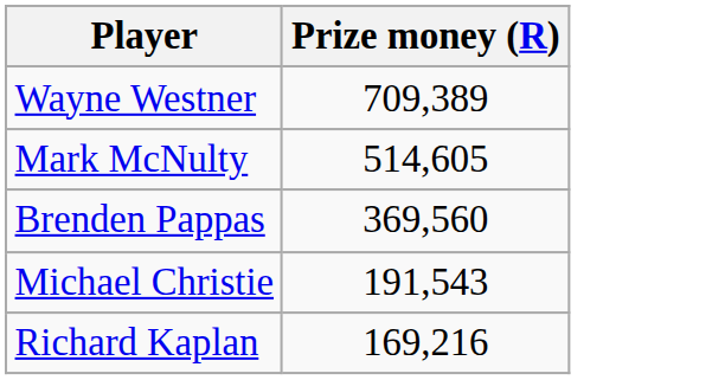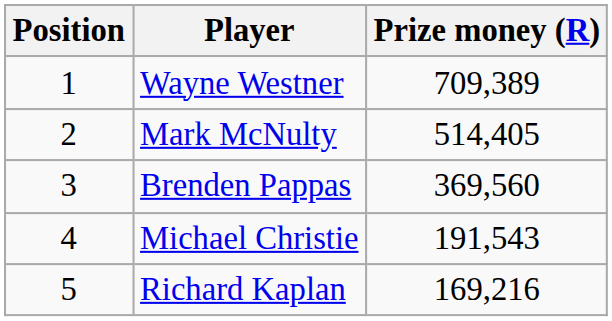+ column: Position | 1 | 2 | 3 | 4 | 5
Mark McNulty | Prize money (R): 514,605 -> 514,405
